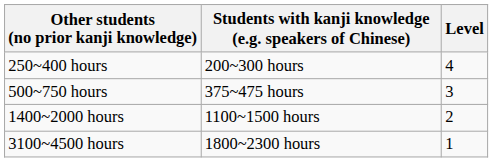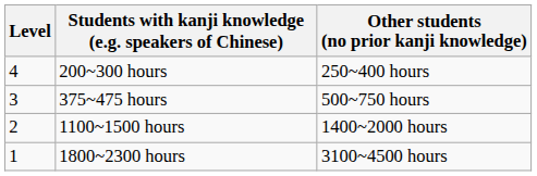columns swapped: Level <-> Other students (no prior kanji knowledge)
